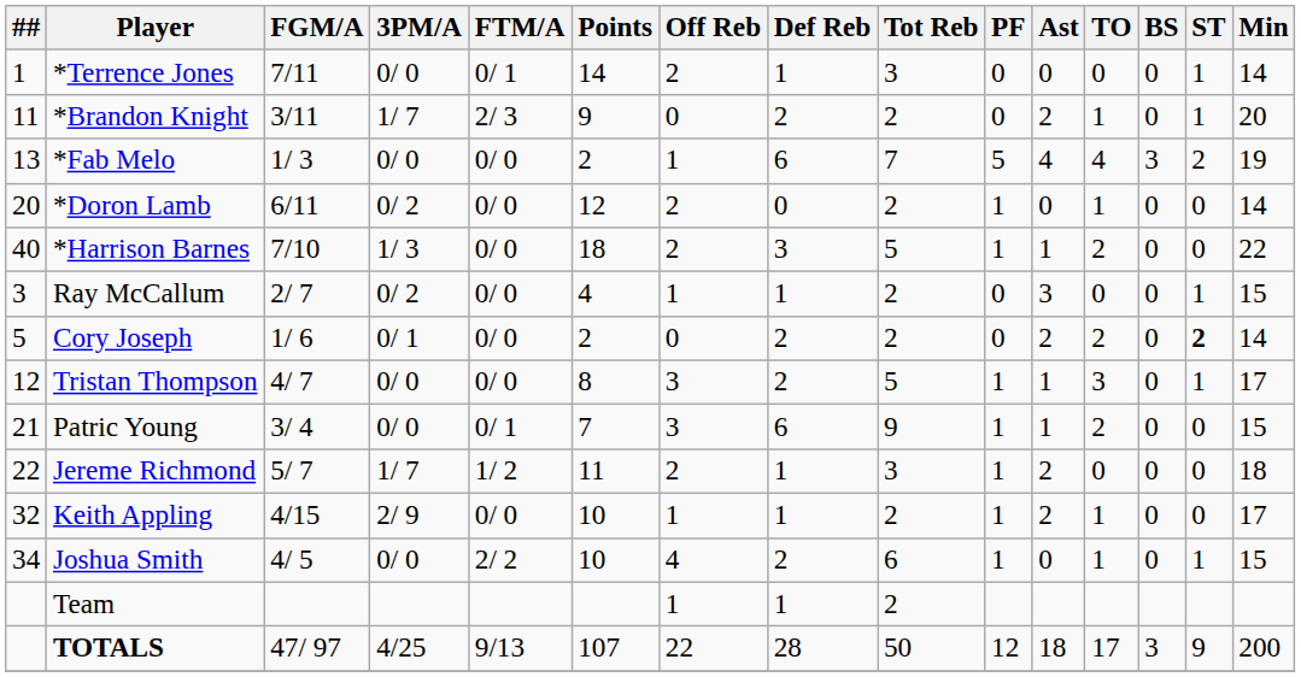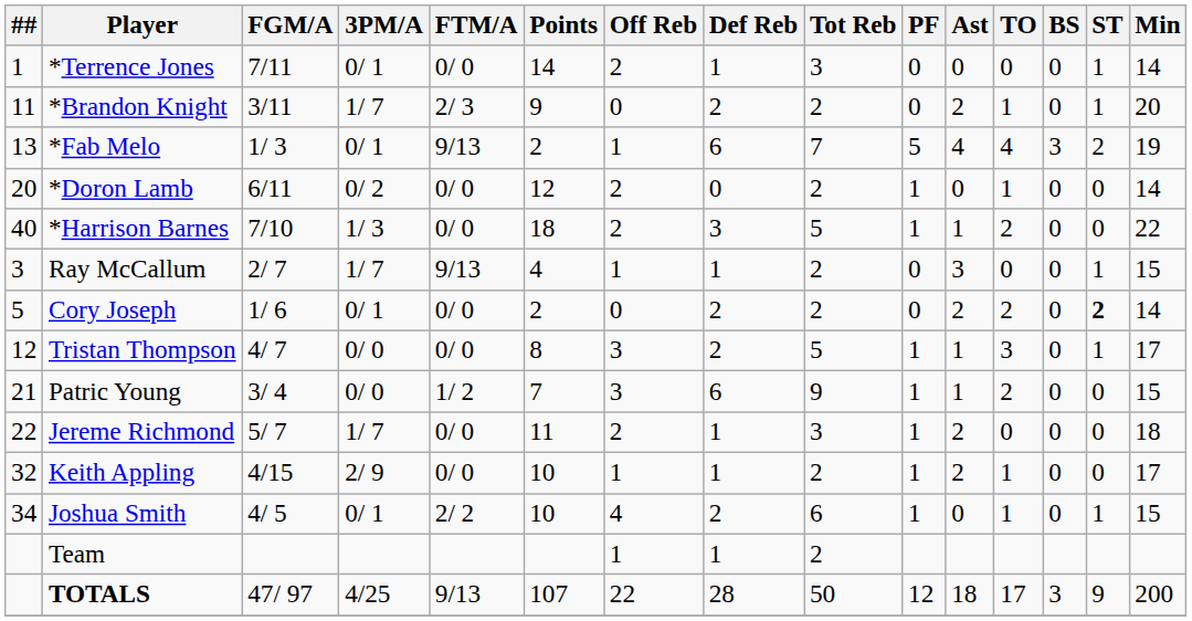*Terrence Jones | 3PM/A: 0/ 0 -> 0/ 1
*Terrence Jones | FTM/A: 0/ 1 -> 0/ 0
*Fab Melo | 3PM/A: 0/ 0 -> 0/ 1
*Fab Melo | FTM/A: 0/ 0 -> 9/13
Ray McCallum | 3PM/A: 0/ 2 -> 1/ 7
Ray McCallum | FTM/A: 0/ 0 -> 9/13
Patric Young | FTM/A: 0/ 1 -> 1/ 2
Jereme Richmond | FTM/A: 1/ 2 -> 0/ 0
Joshua Smith | 3PM/A: 0/ 0 -> 0/ 1
